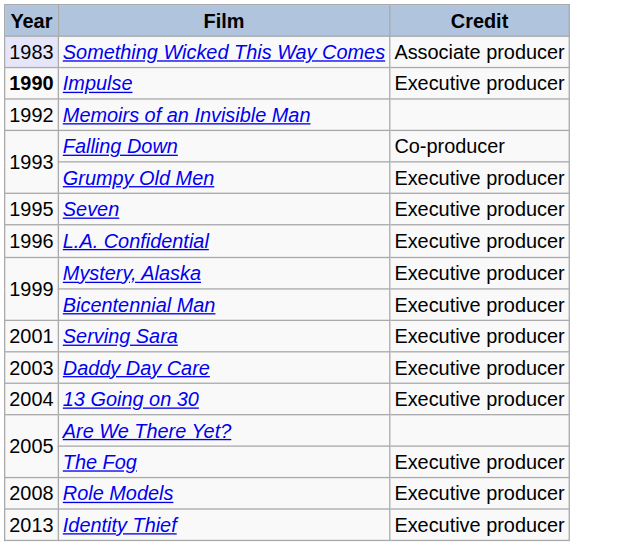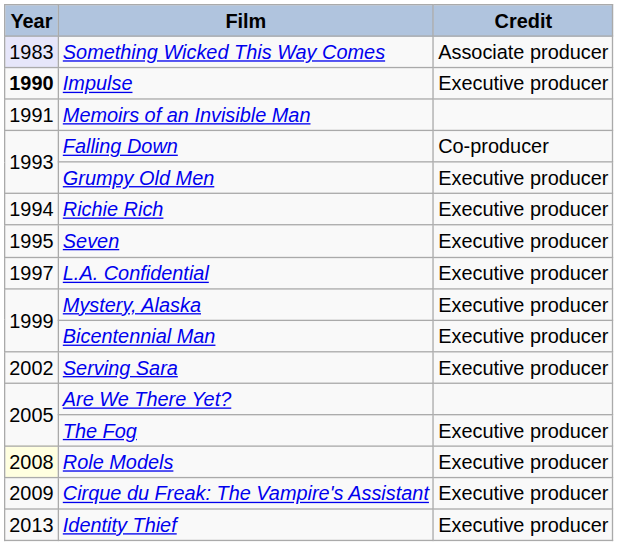Memoirs of an Invisible Man | Year: 1992 -> 1991
+ row: 1994 | Richie Rich | Executive producer
L.A. Confidential | Year: 1996 -> 1997
Serving Sara | Year: 2001 -> 2002
- row: 2003 | Daddy Day Care | Executive producer
- row: 2004 | 13 Going on 30 | Executive producer
Role Models | Year: no background -> lightyellow background
+ row: 2009 | Cirque du Freak: The Vampire's Assistant | Executive producer
